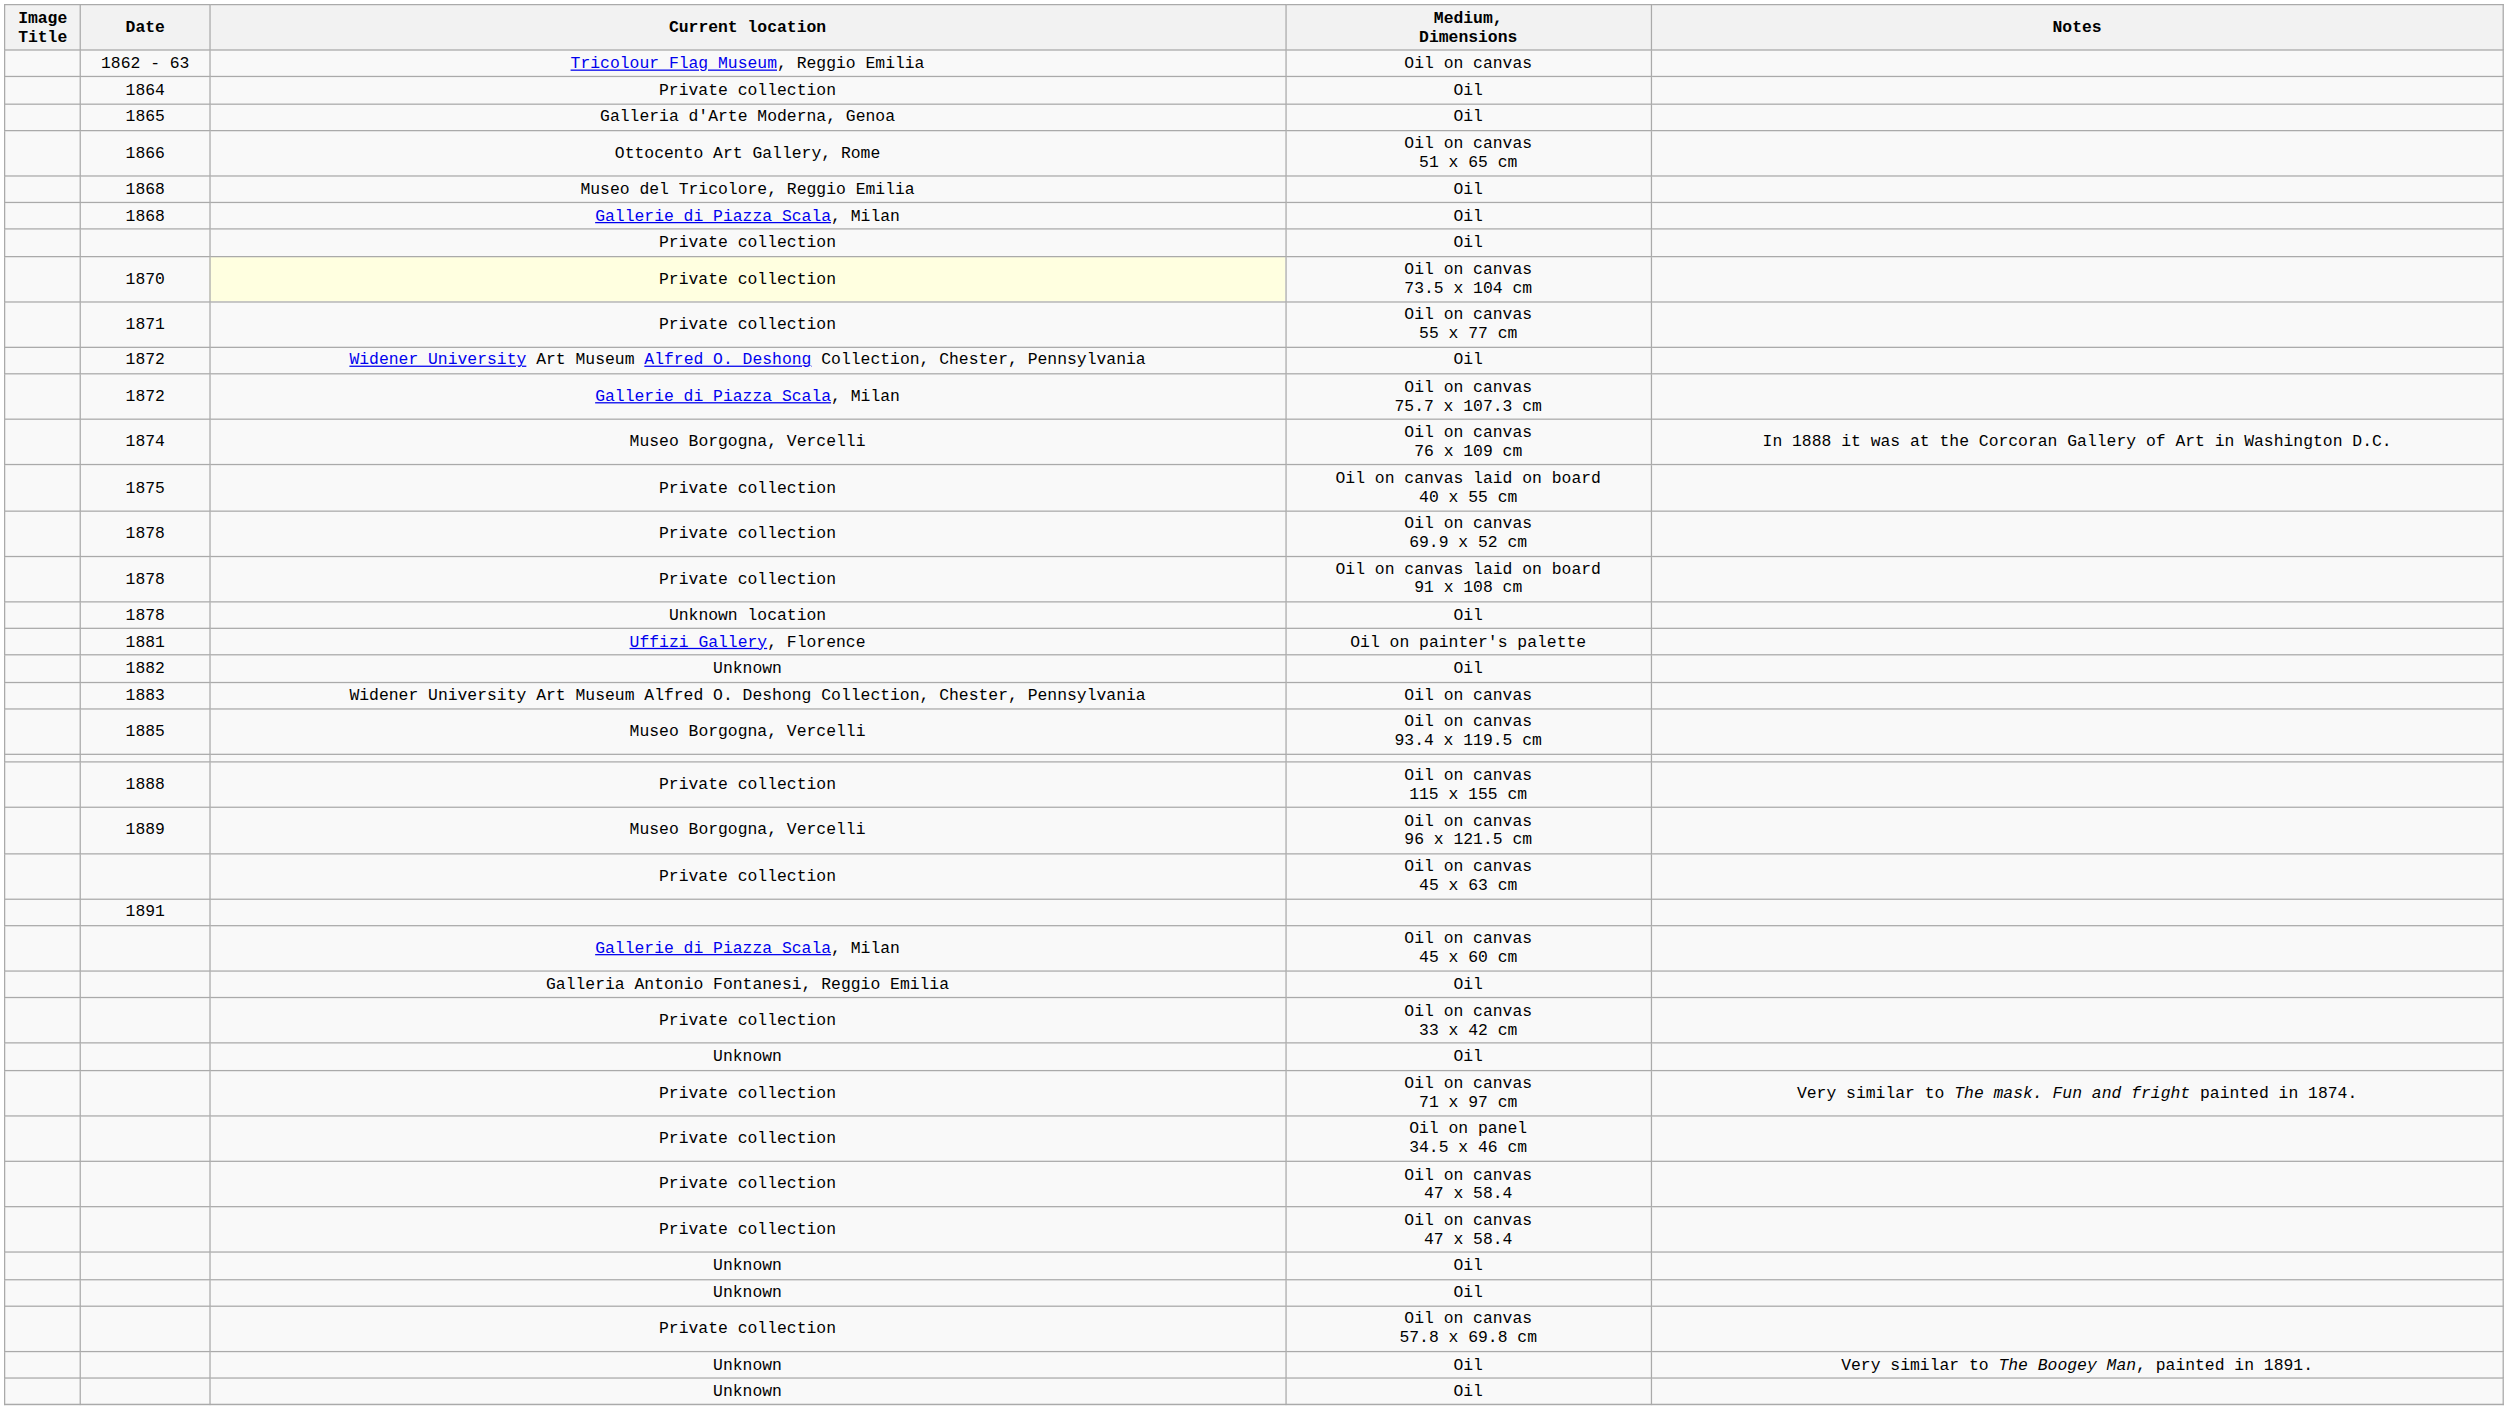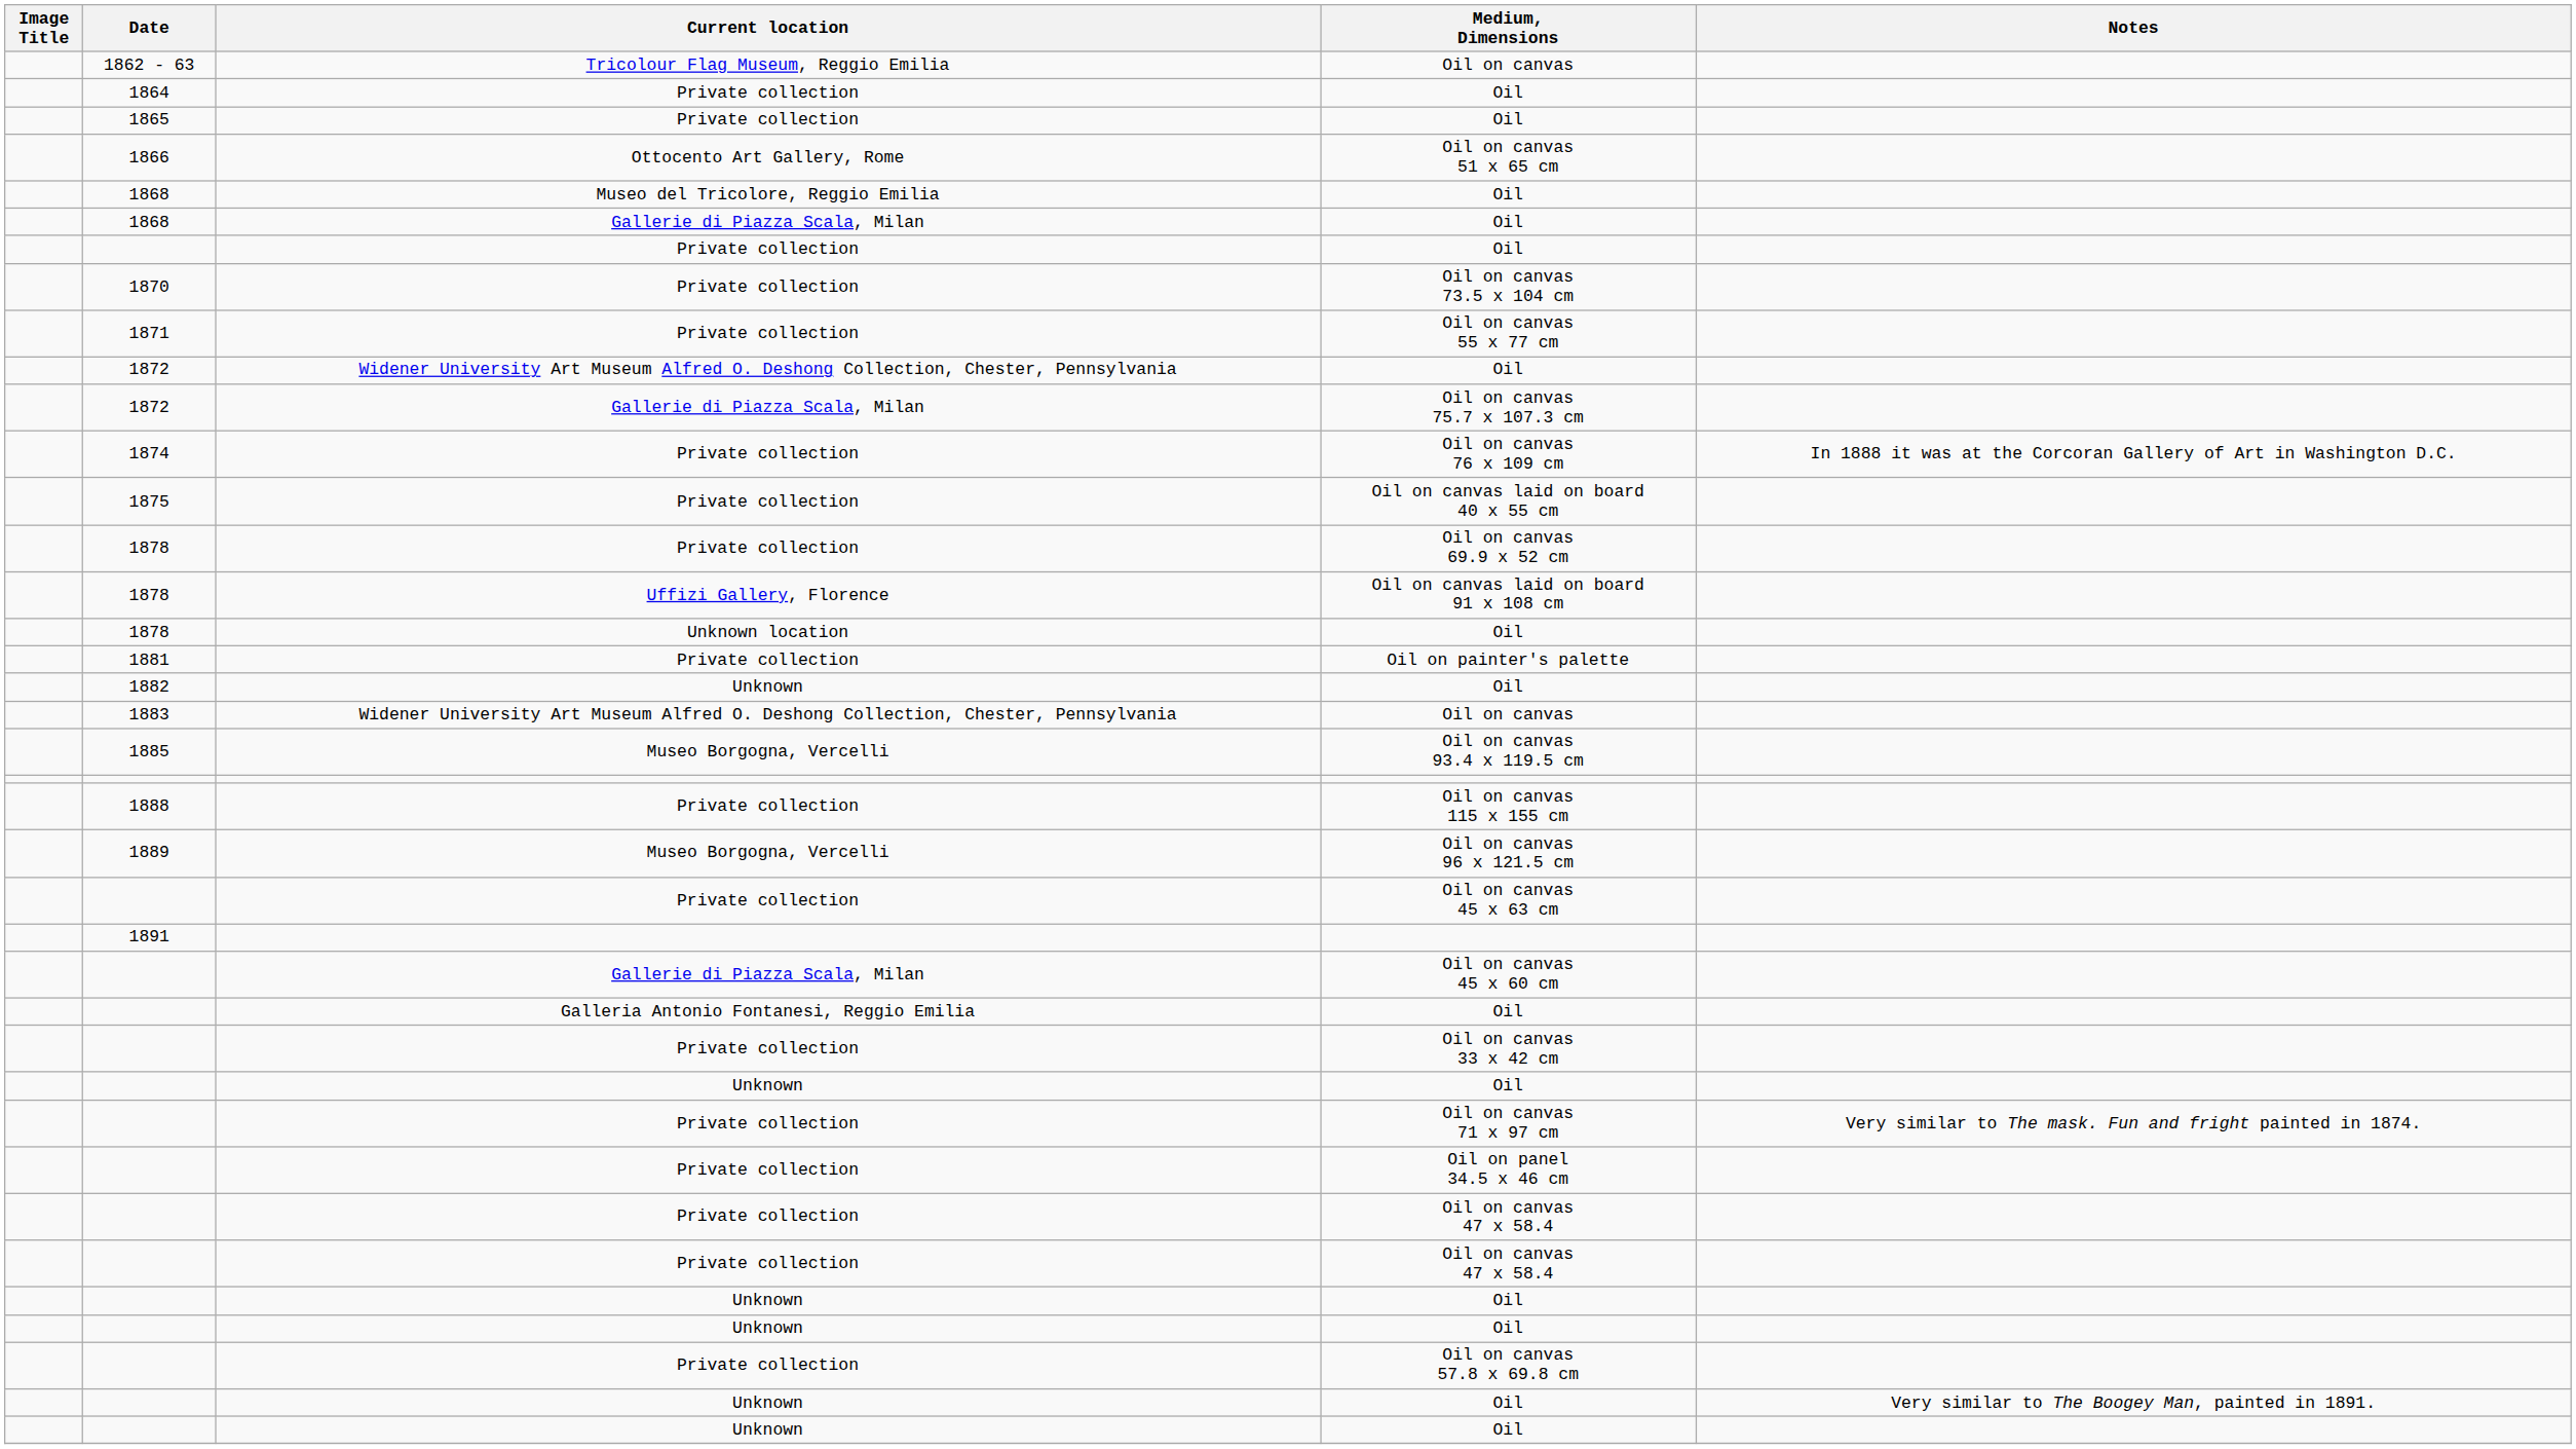1865 / Oil | Current location: Galleria d'Arte Moderna, Genoa -> Private collection
Oil on canvas 73.5 x 104 cm | Current location: lightyellow background -> no background
Oil on canvas 76 x 109 cm | Current location: Museo Borgogna, Vercelli -> Private collection
Oil on canvas laid on board 91 x 108 cm | Current location: Private collection -> Uffizi Gallery, Florence
Oil on painter's palette | Current location: Uffizi Gallery, Florence -> Private collection
